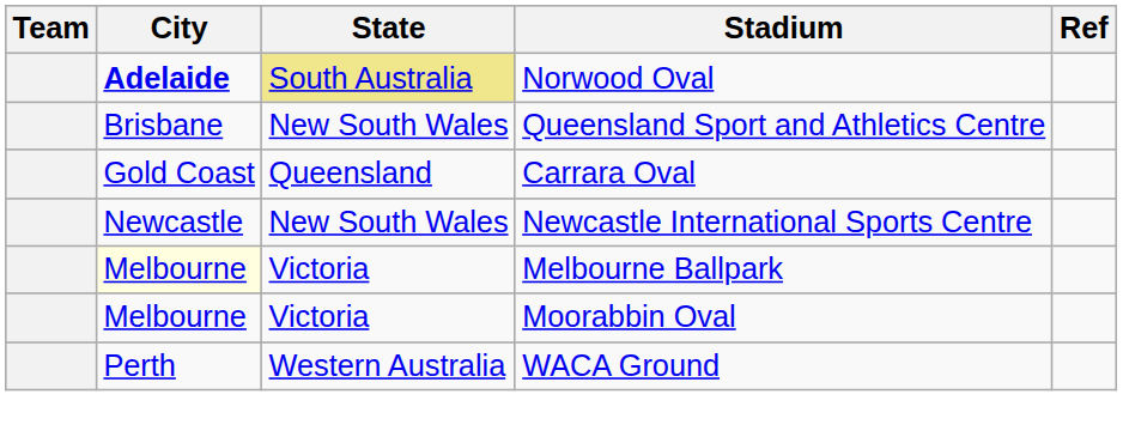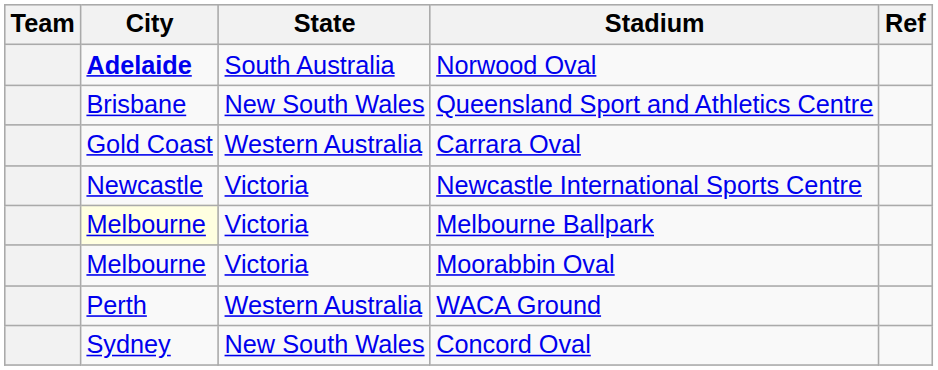Norwood Oval | State: khaki background -> no background
Carrara Oval | State: Queensland -> Western Australia
Newcastle International Sports Centre | State: New South Wales -> Victoria
+ row: Sydney | New South Wales | Concord Oval
